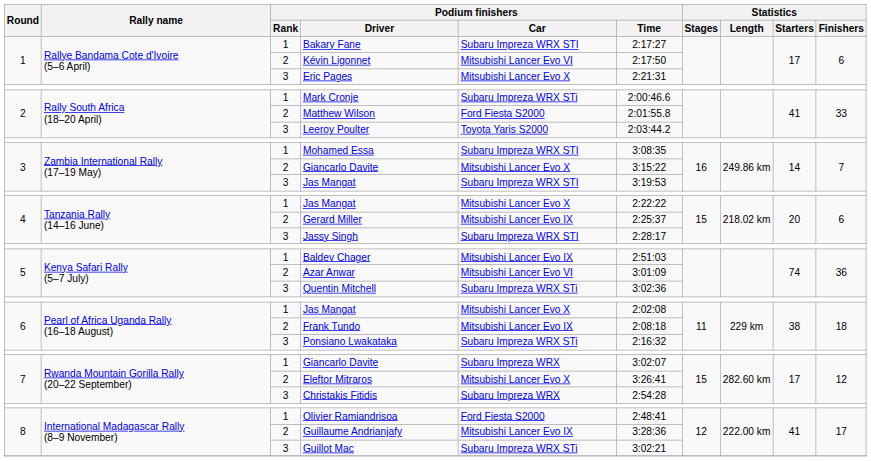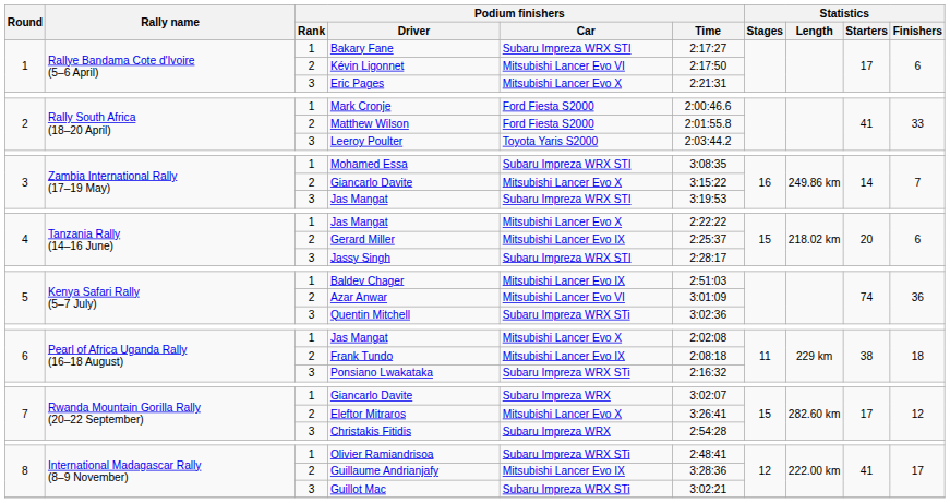Mark Cronje | Podium finishers / Car: Subaru Impreza WRX STi -> Ford Fiesta S2000
Olivier Ramiandrisoa | Podium finishers / Car: Ford Fiesta S2000 -> Subaru Impreza WRX STi
